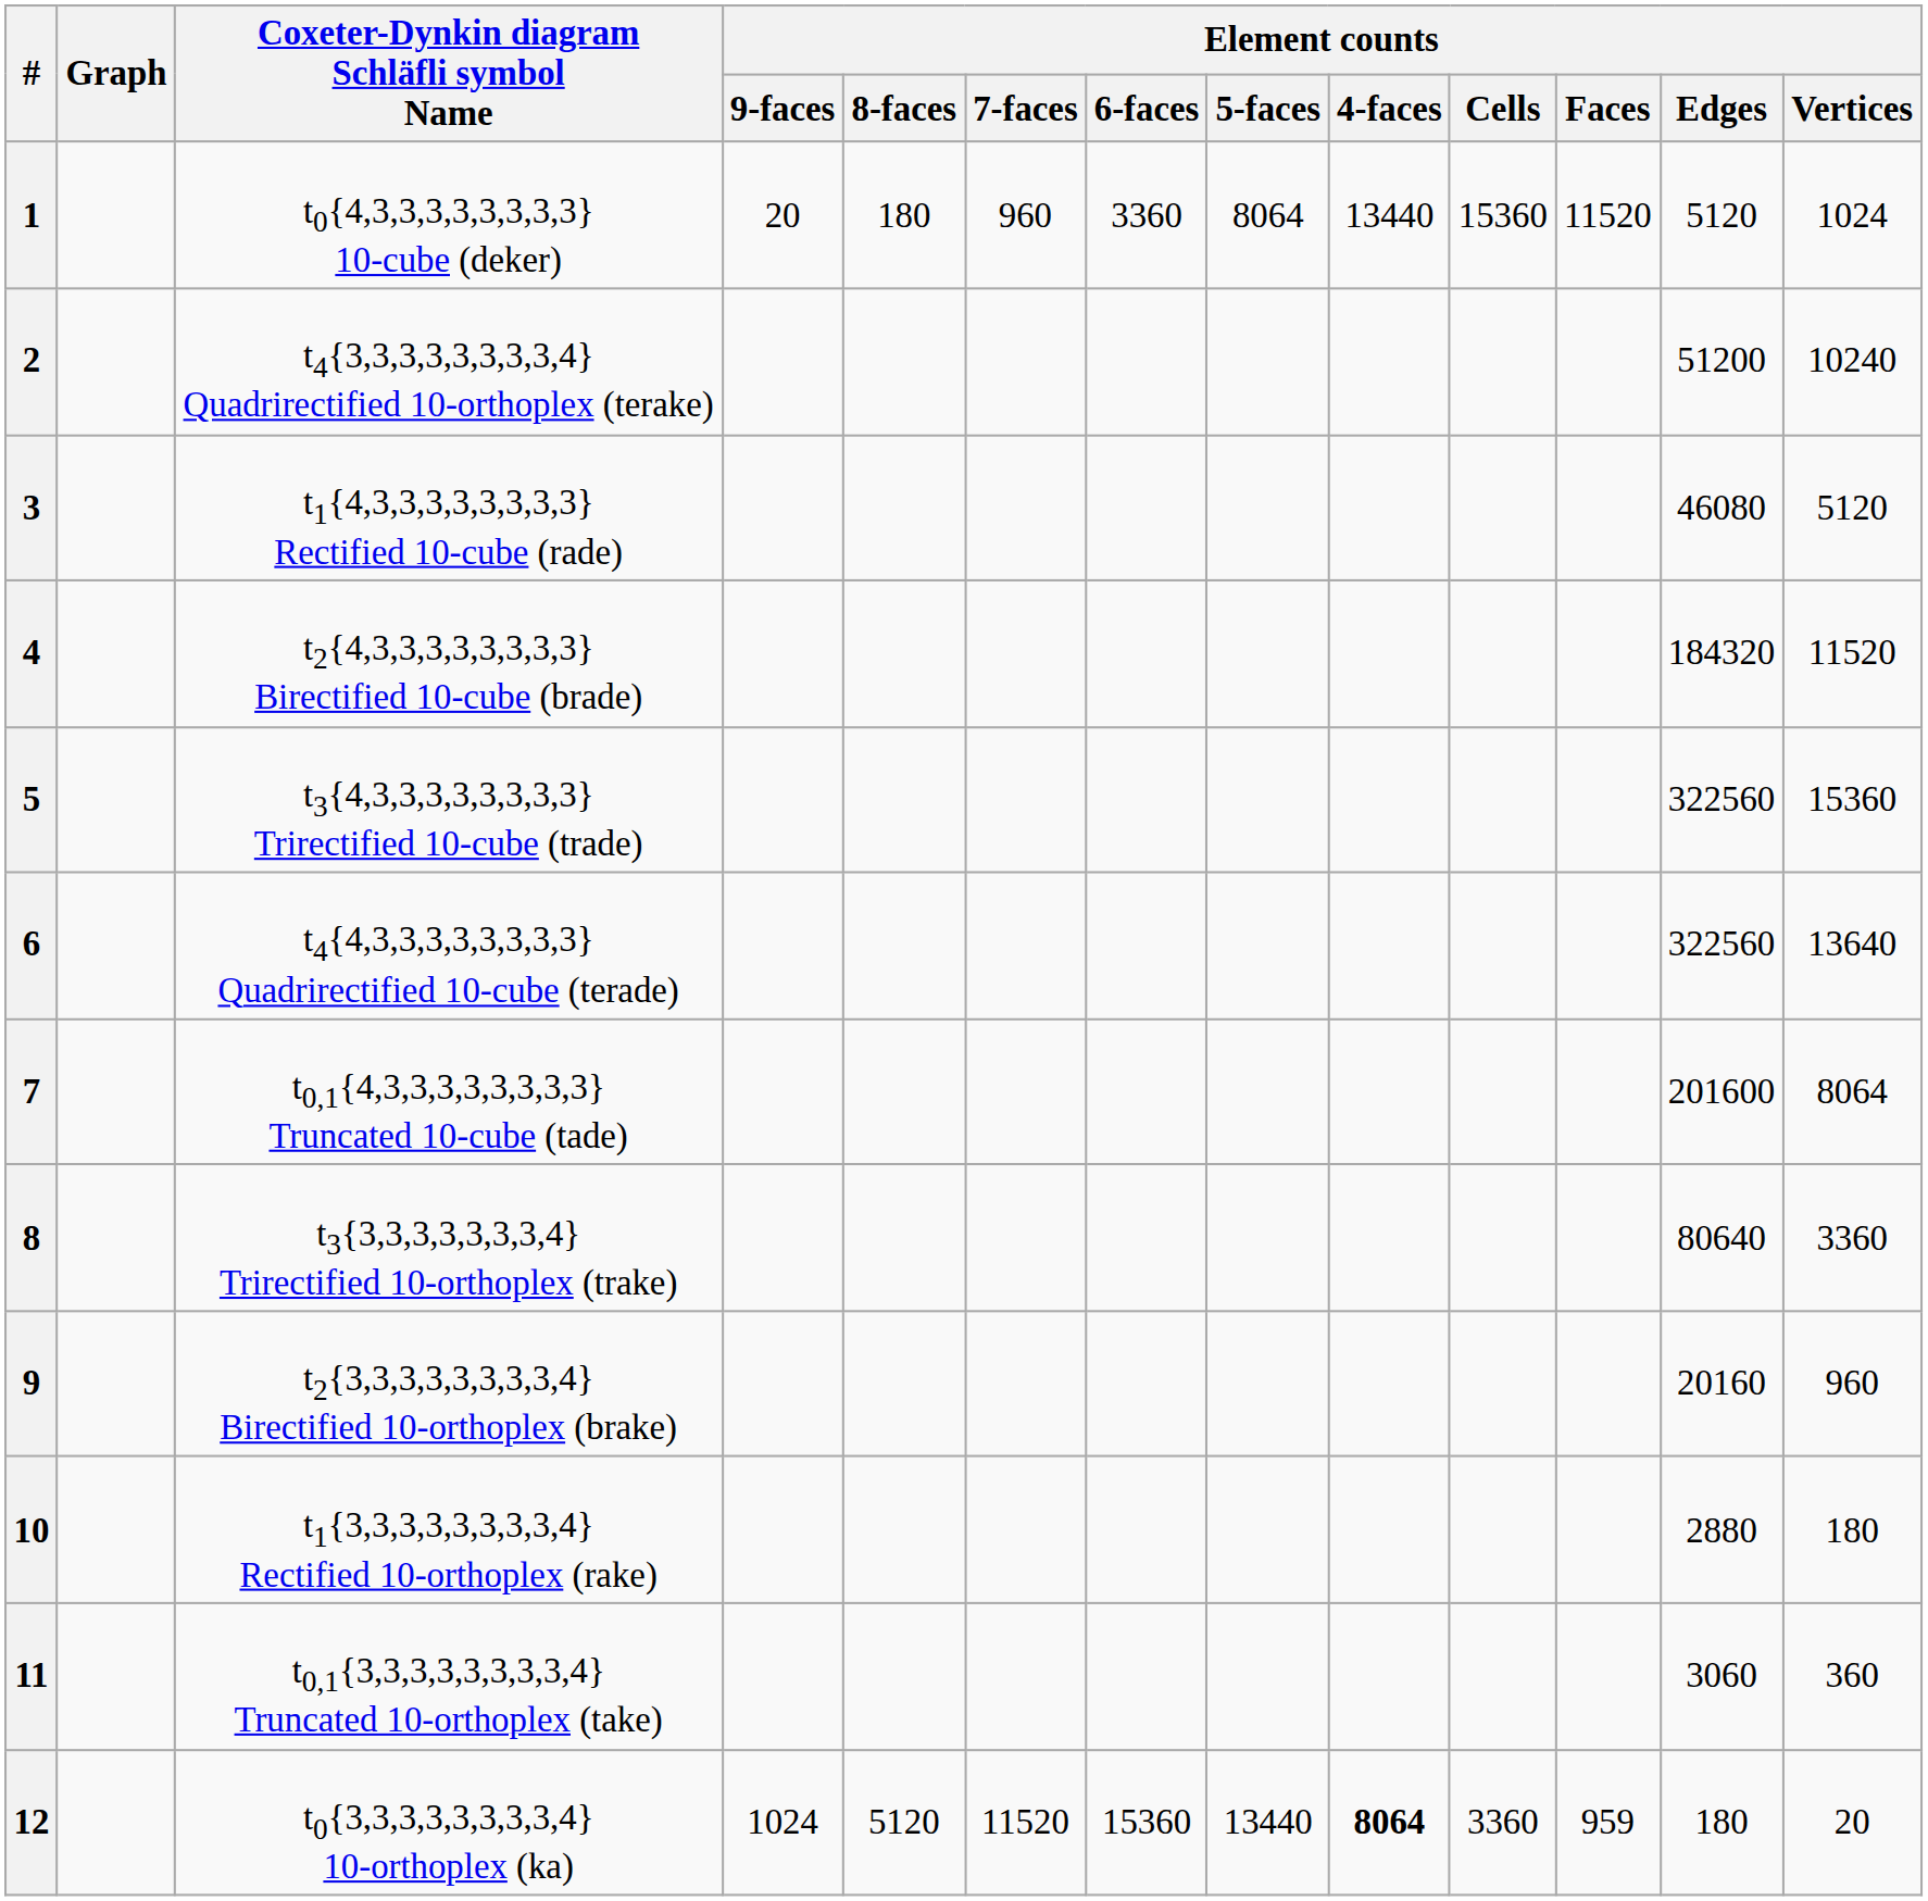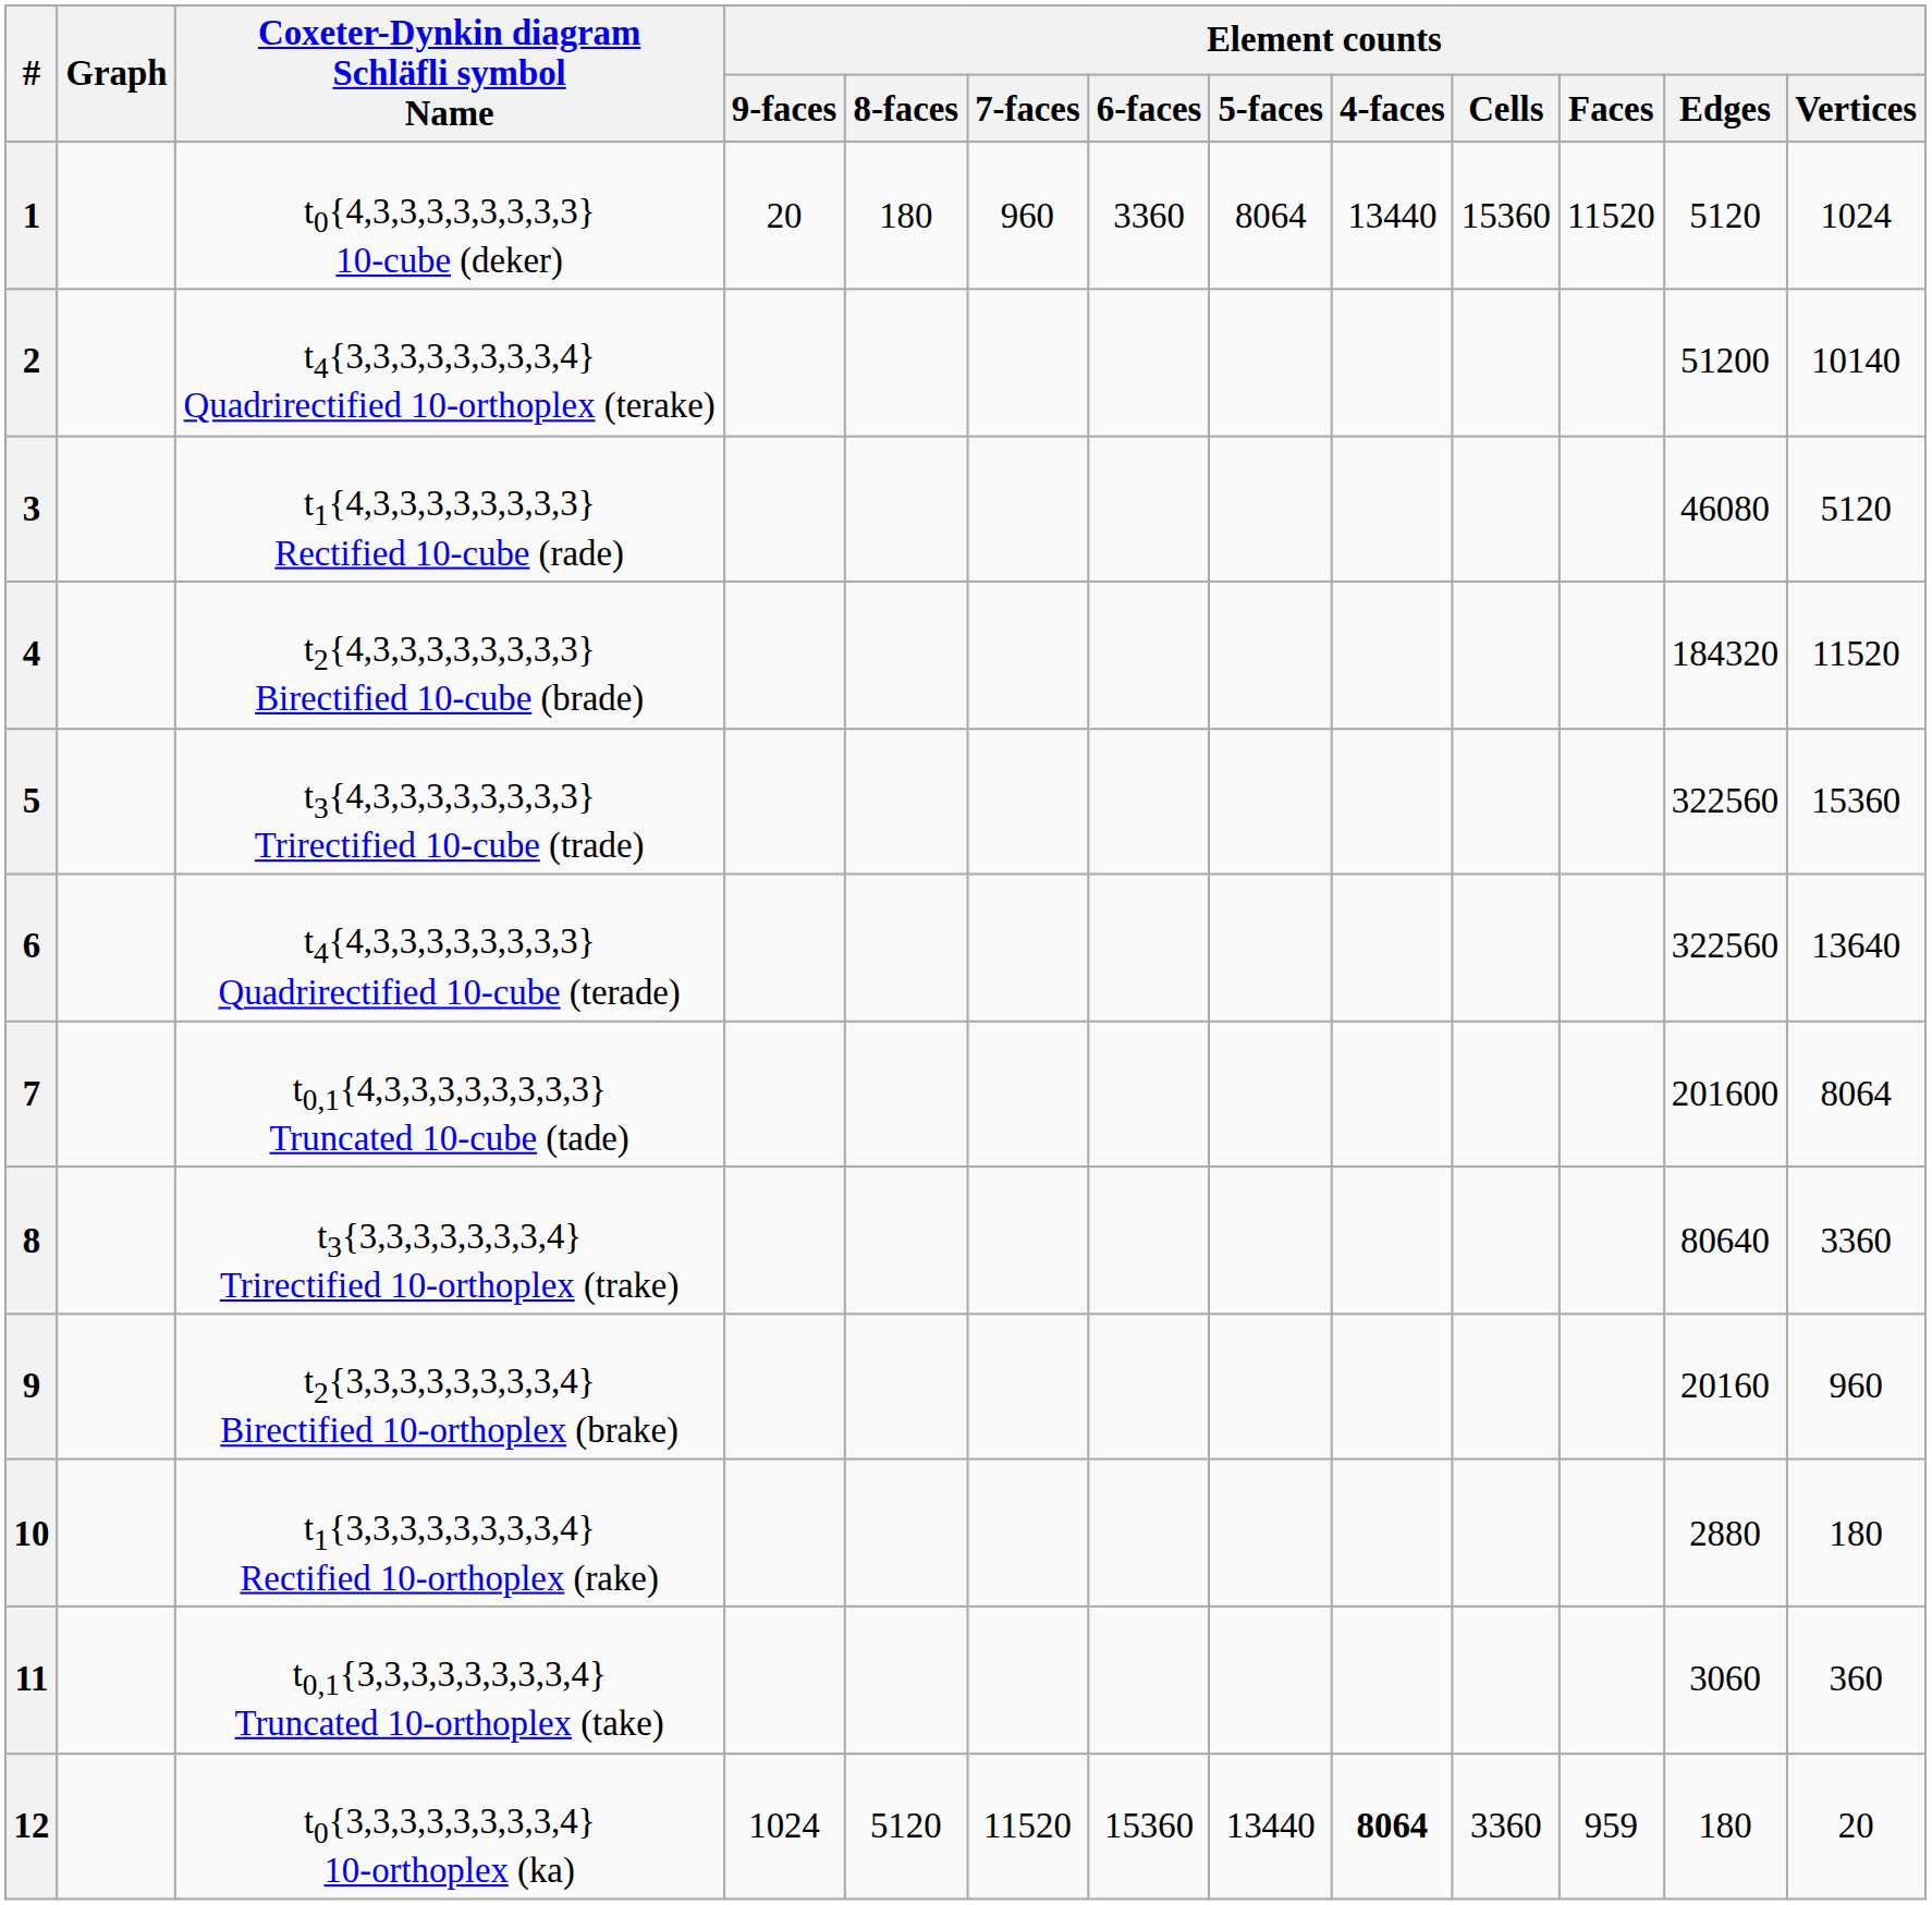2 | Element counts / Vertices: 10240 -> 10140
